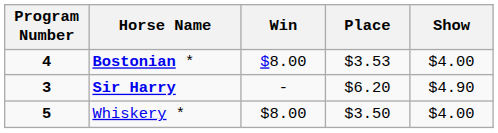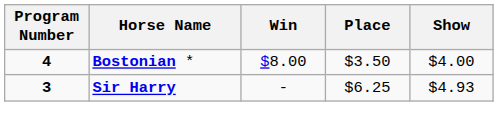Bostonian * | Place: $3.53 -> $3.50
Sir Harry | Place: $6.20 -> $6.25
Sir Harry | Show: $4.90 -> $4.93
- row: 5 | Whiskery * | $8.00 | $3.50 | $4.00
